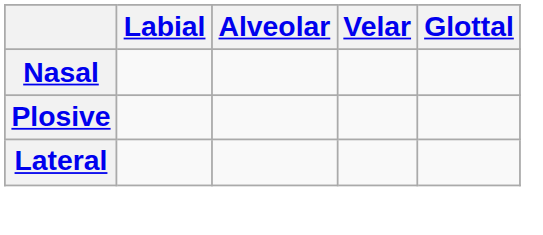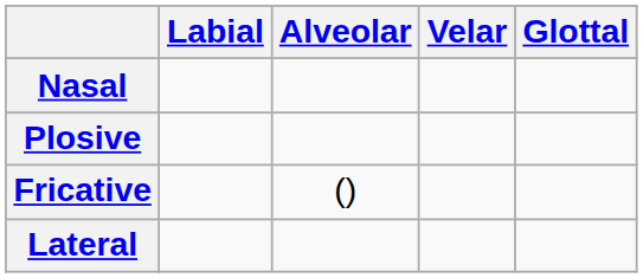+ row: Fricative | ()
